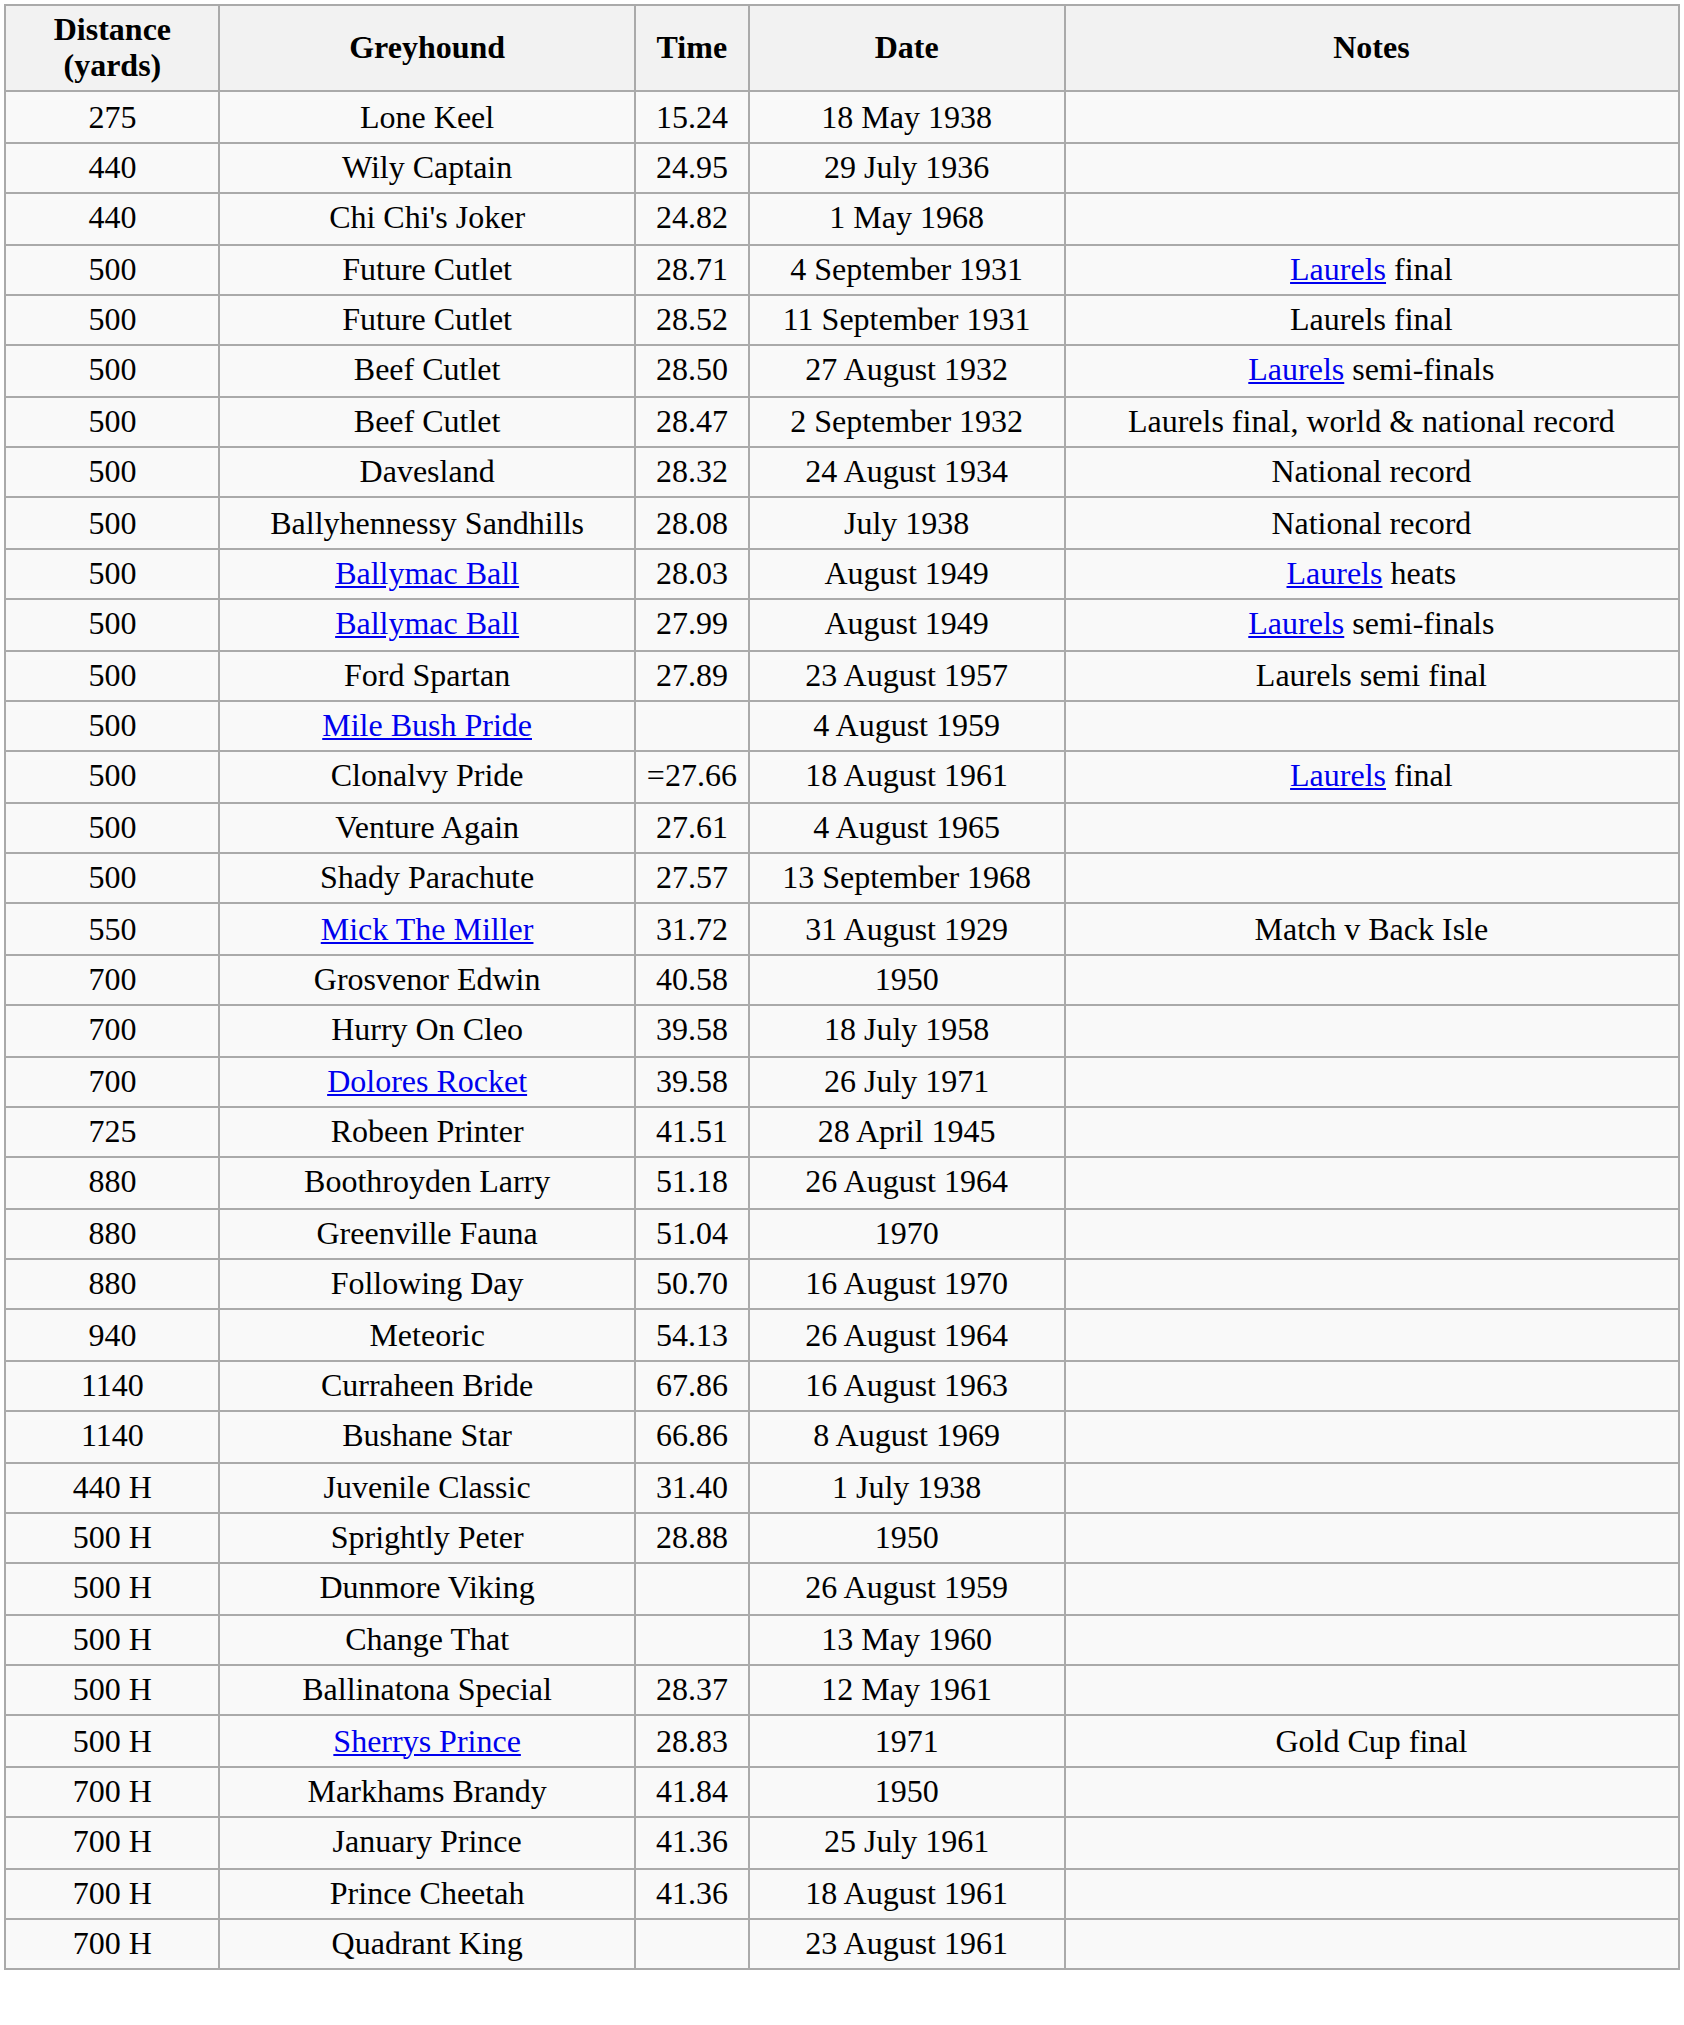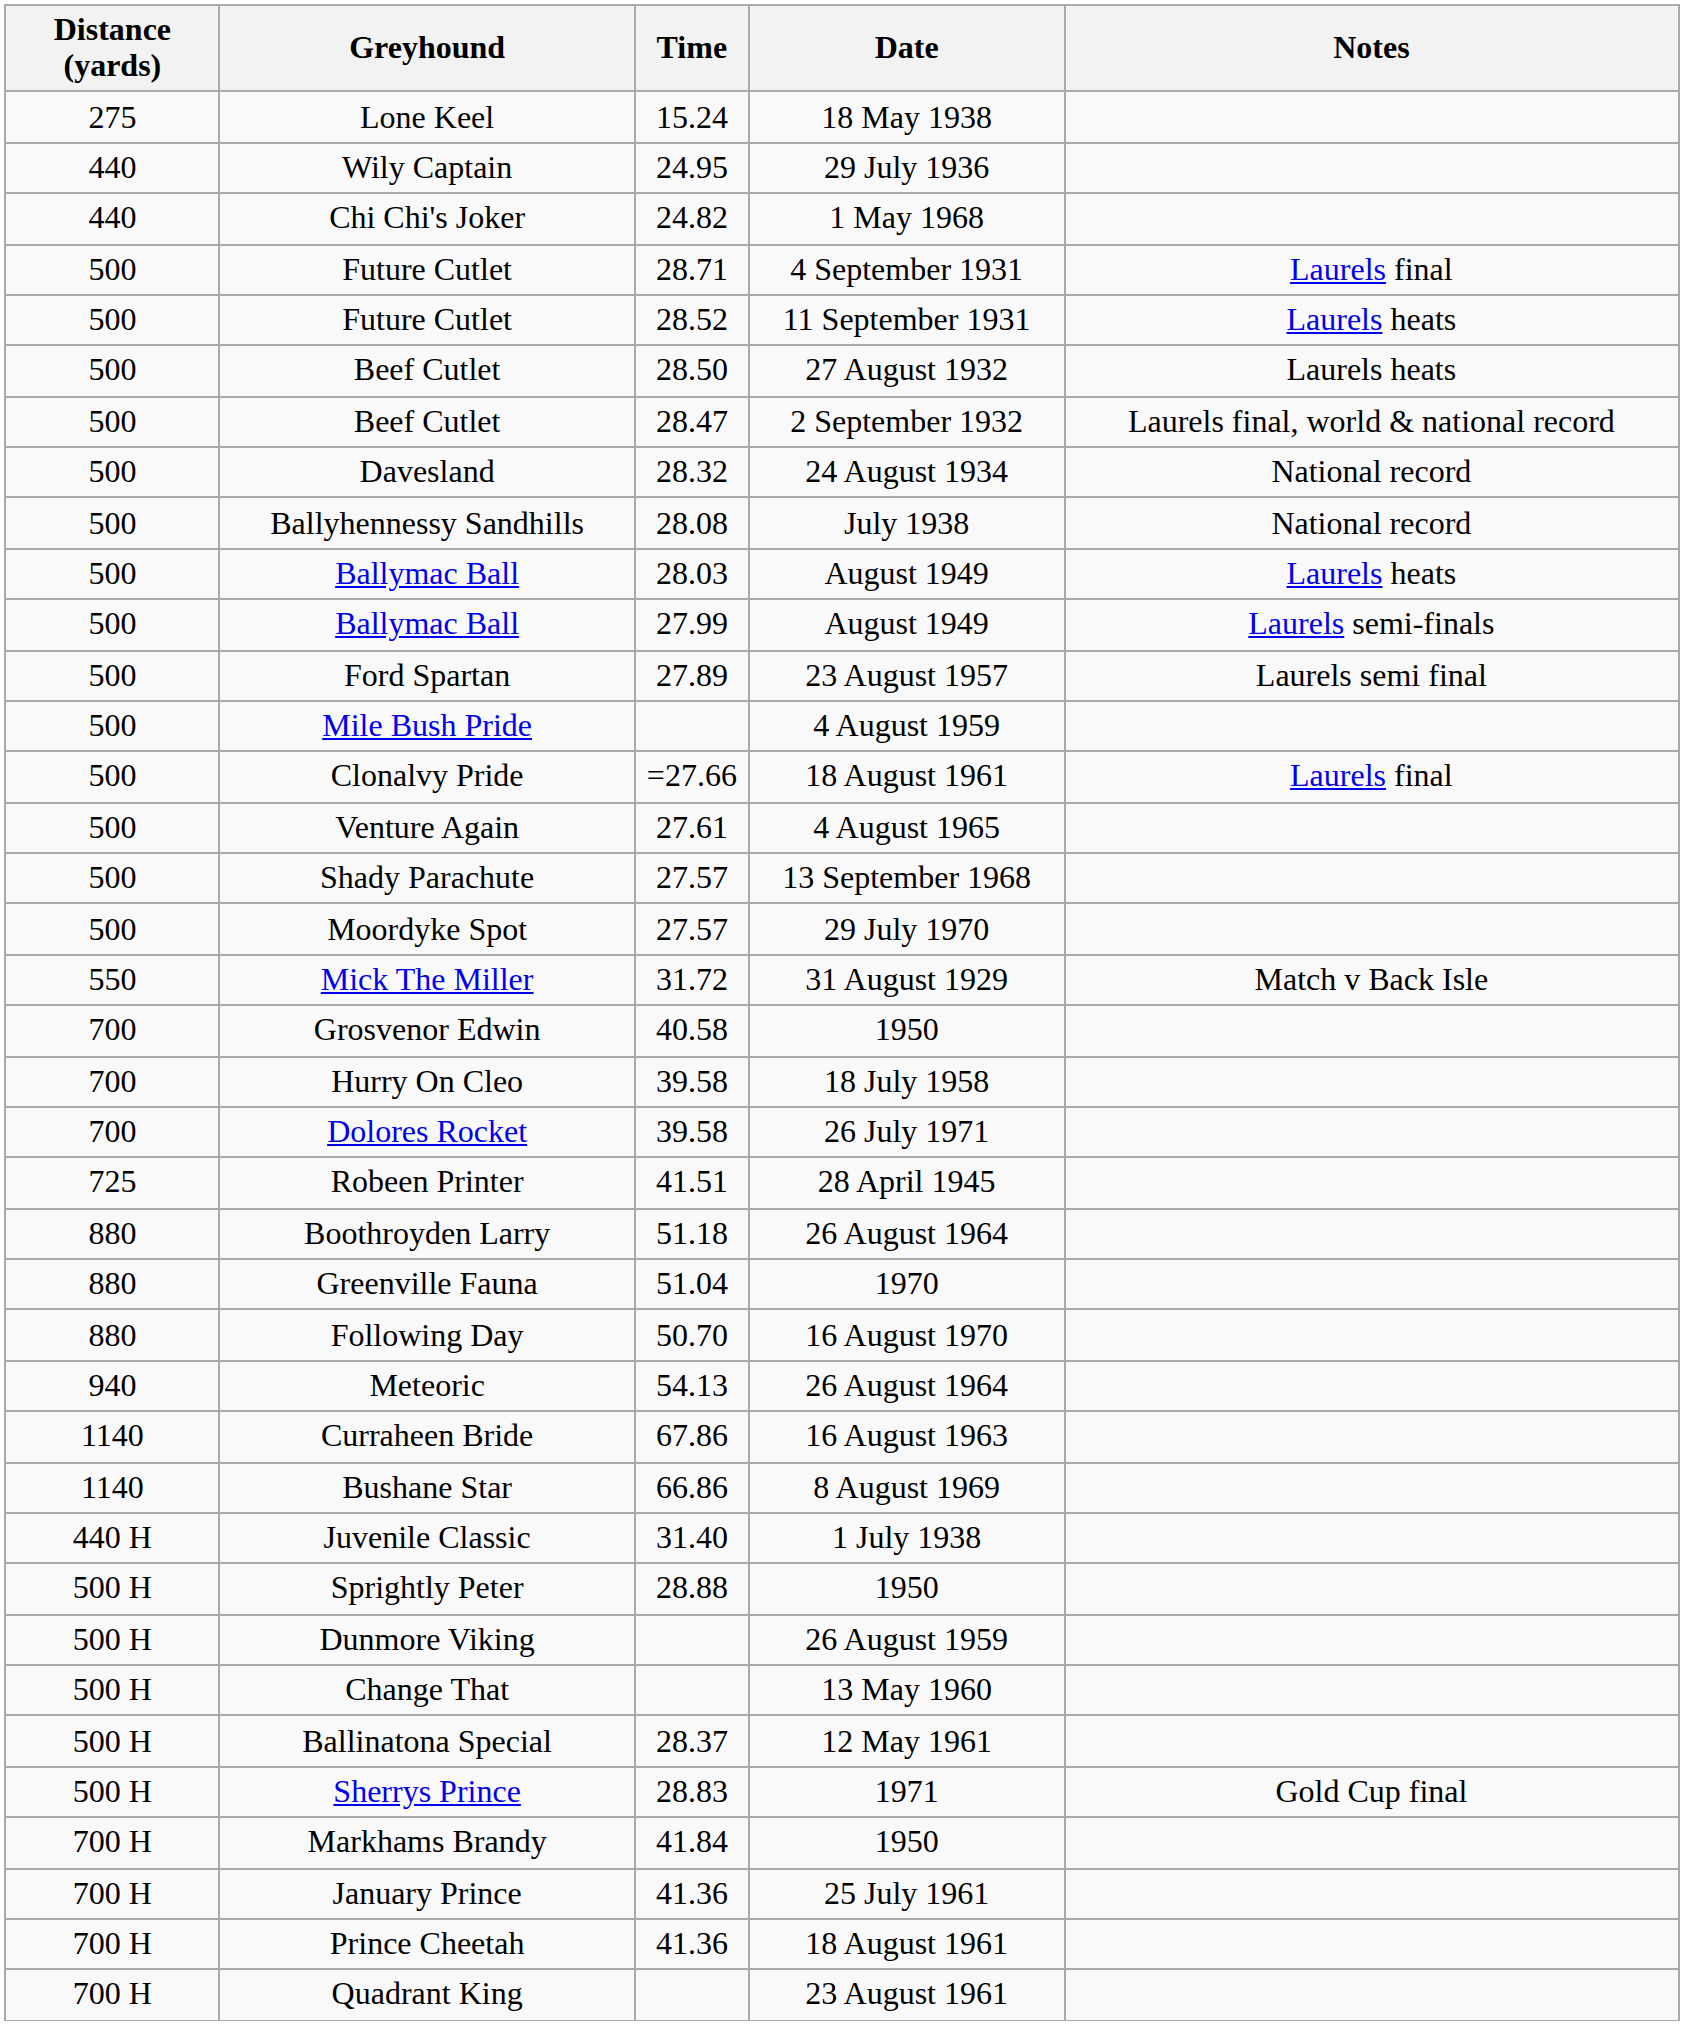Future Cutlet / 28.52 | Notes: Laurels final -> Laurels heats
Beef Cutlet / 28.50 | Notes: Laurels semi-finals -> Laurels heats
+ row: 500 | Moordyke Spot | 27.57 | 29 July 1970
